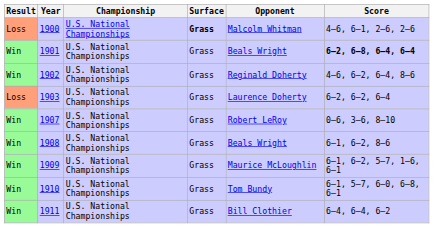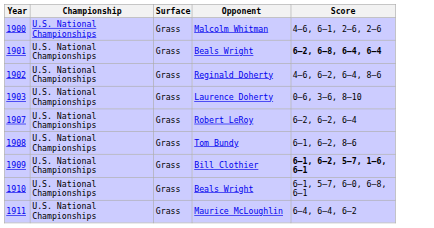- column: Result | Loss | Win | Win | Loss | Win | Win | Win | Win | Win
1900 | Surface: bold -> normal
1903 | Score: 6–2, 6–2, 6–4 -> 0–6, 3–6, 8–10
1907 | Score: 0–6, 3–6, 8–10 -> 6–2, 6–2, 6–4
1908 | Opponent: Beals Wright -> Tom Bundy
1909 | Opponent: Maurice McLoughlin -> Bill Clothier
1909 | Score: normal -> bold
1910 | Opponent: Tom Bundy -> Beals Wright
1911 | Opponent: Bill Clothier -> Maurice McLoughlin
